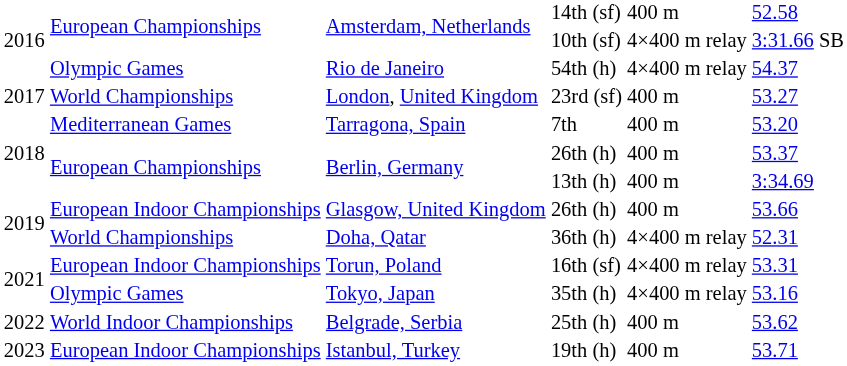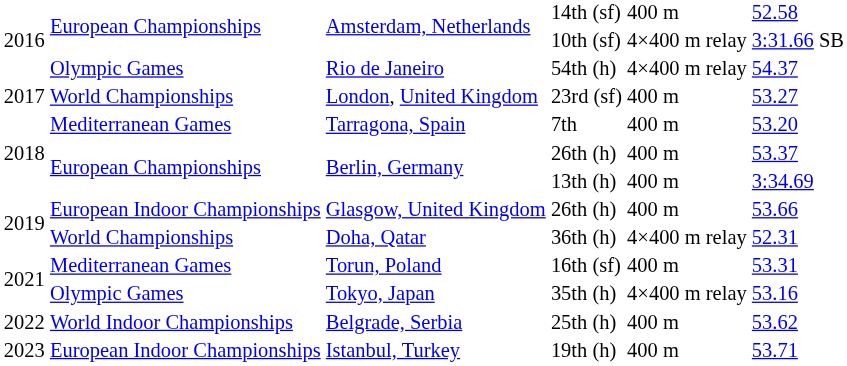Torun, Poland | column 2: European Indoor Championships -> Mediterranean Games
Torun, Poland | column 5: 4×400 m relay -> 400 m
